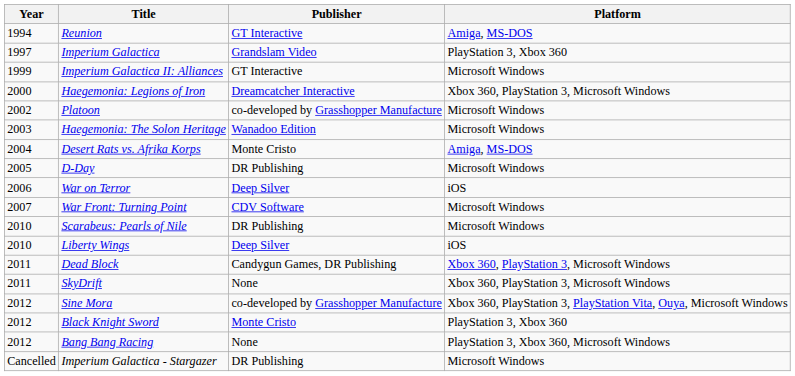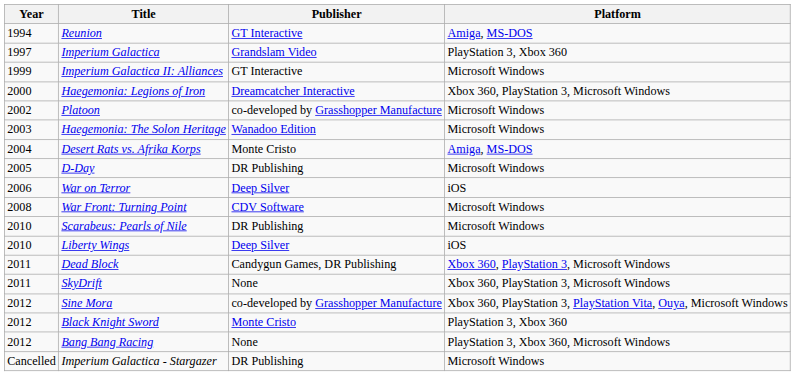War Front: Turning Point | Year: 2007 -> 2008
